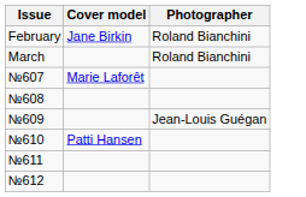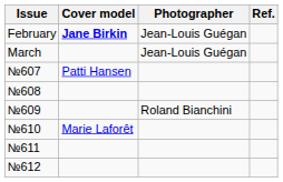+ column: Ref.
February | Cover model: normal -> bold
February | Photographer: Roland Bianchini -> Jean-Louis Guégan
March | Photographer: Roland Bianchini -> Jean-Louis Guégan
№607 | Cover model: Marie Laforêt -> Patti Hansen
№609 | Photographer: Jean-Louis Guégan -> Roland Bianchini
№610 | Cover model: Patti Hansen -> Marie Laforêt
